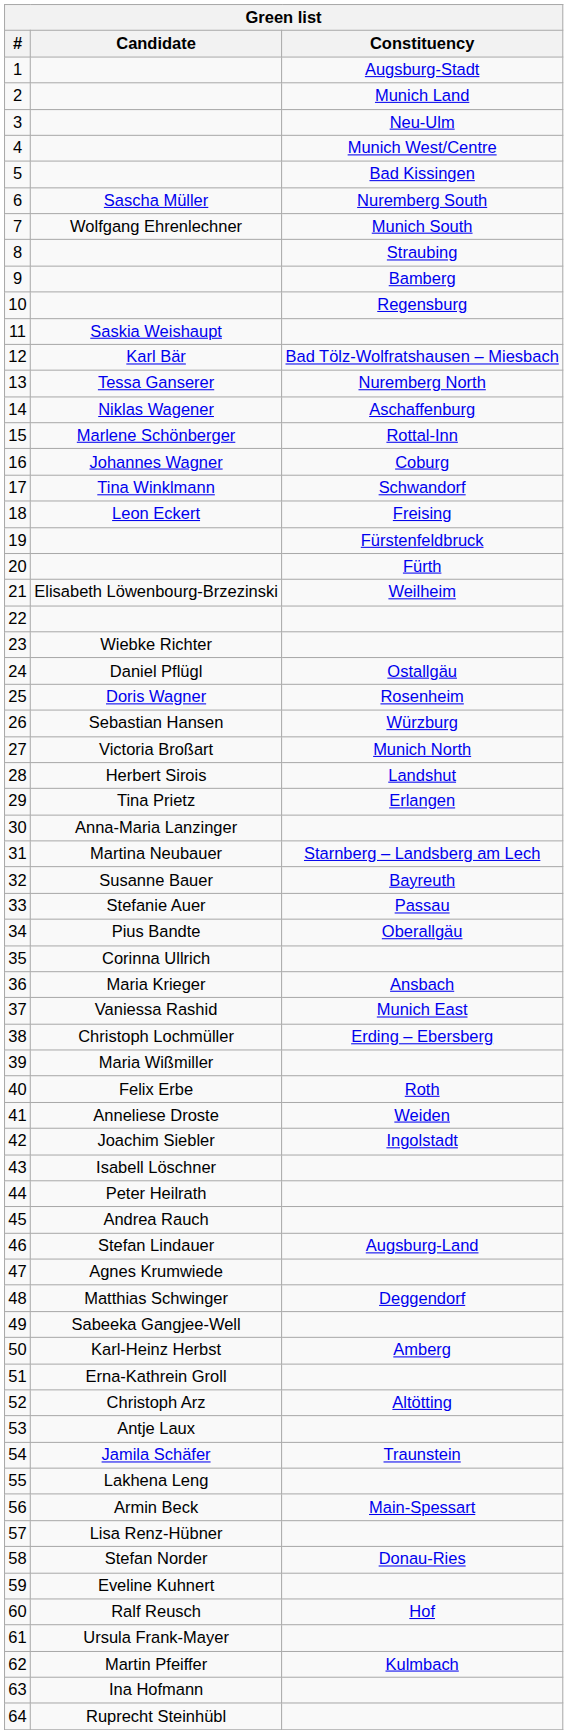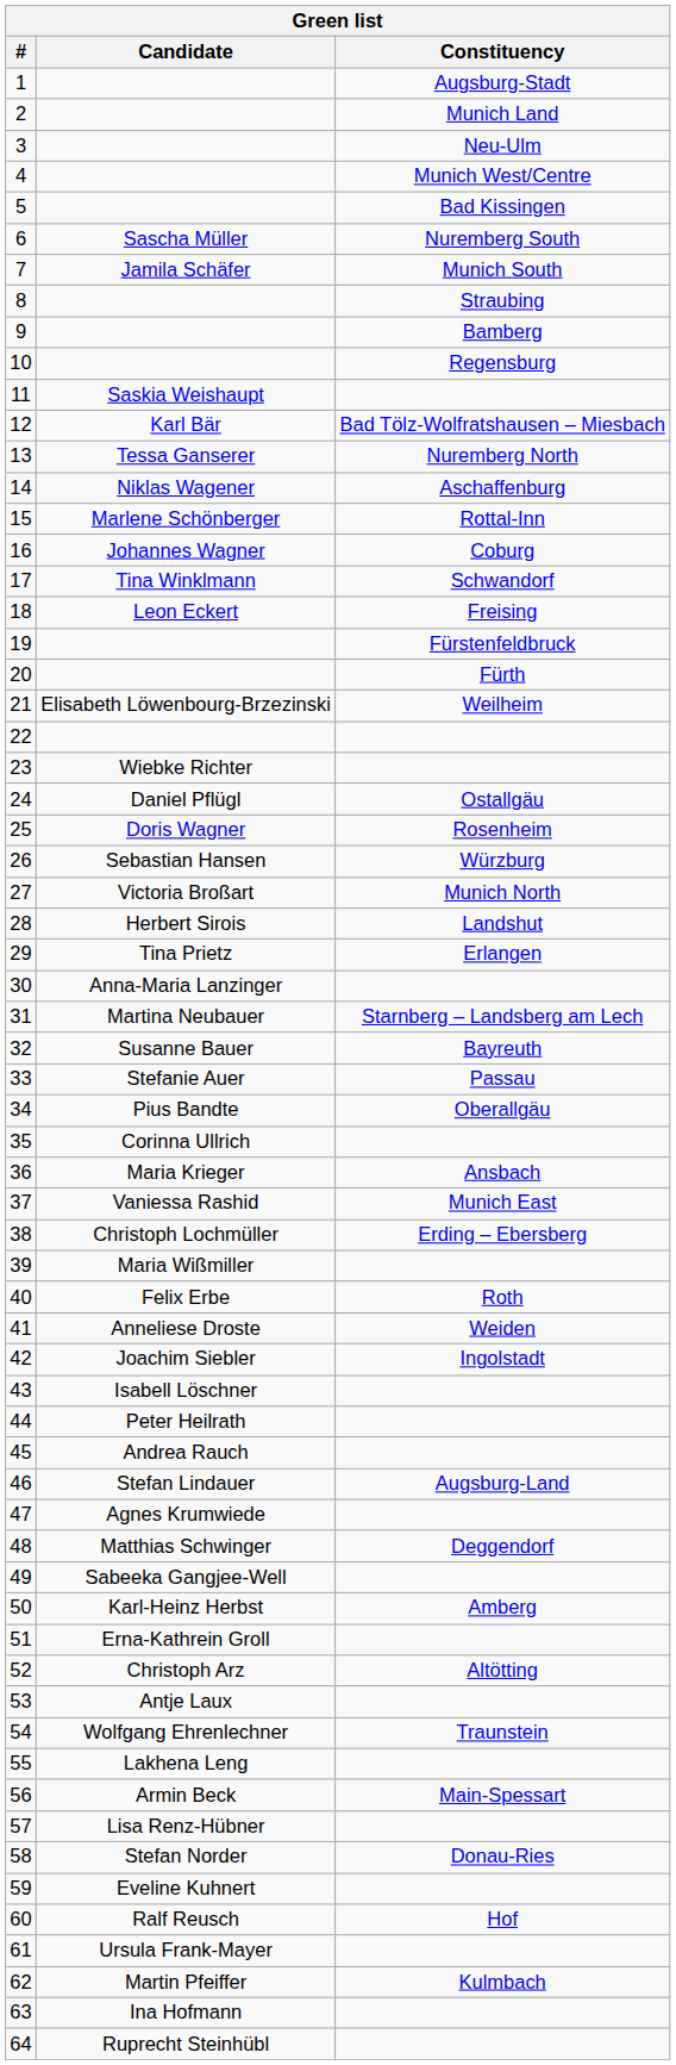7 | Candidate: Wolfgang Ehrenlechner -> Jamila Schäfer
54 | Candidate: Jamila Schäfer -> Wolfgang Ehrenlechner
